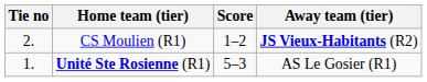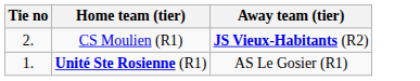- column: Score | 1–2 | 5–3
